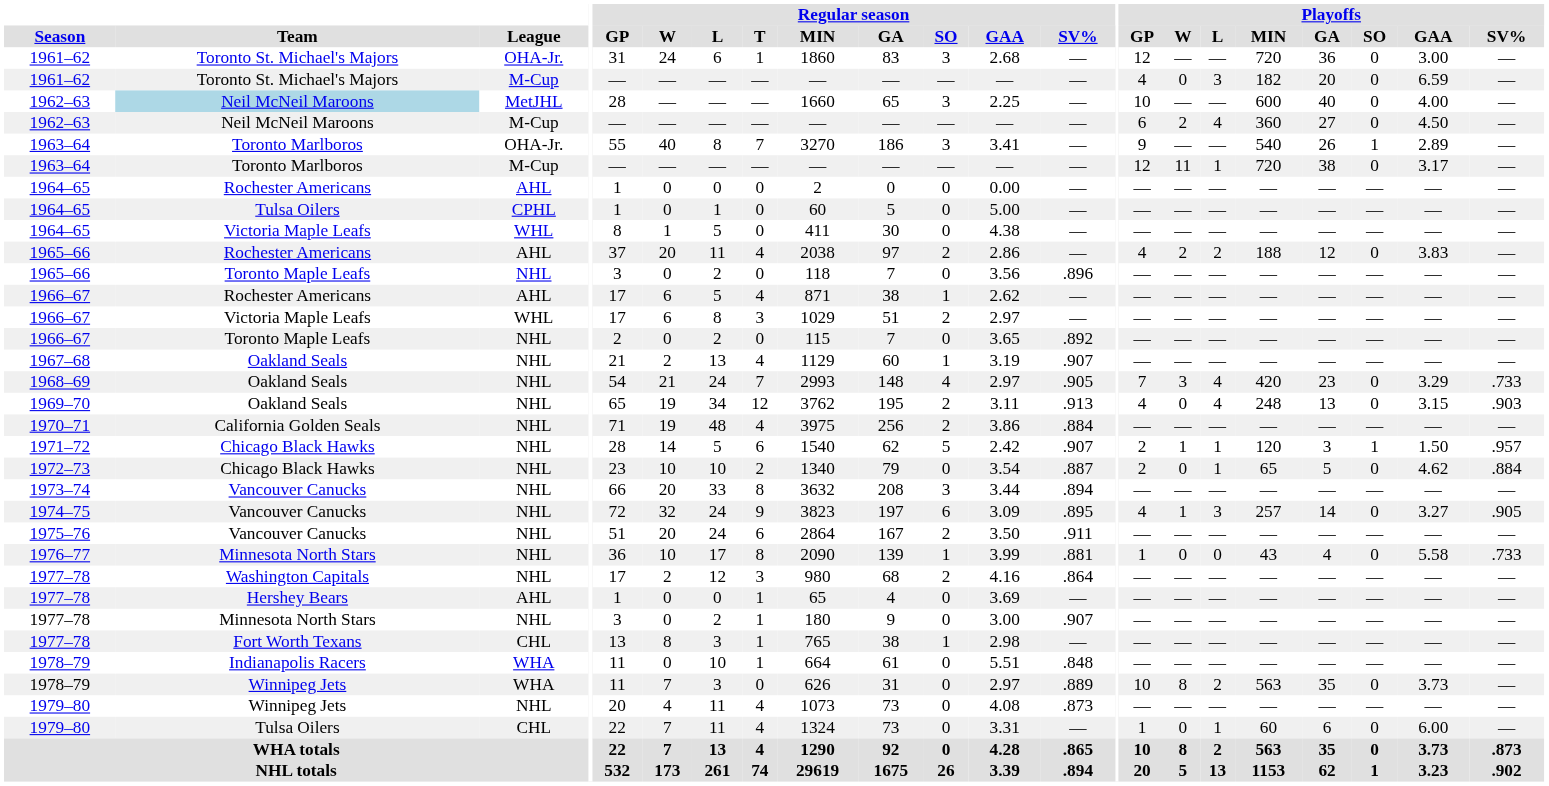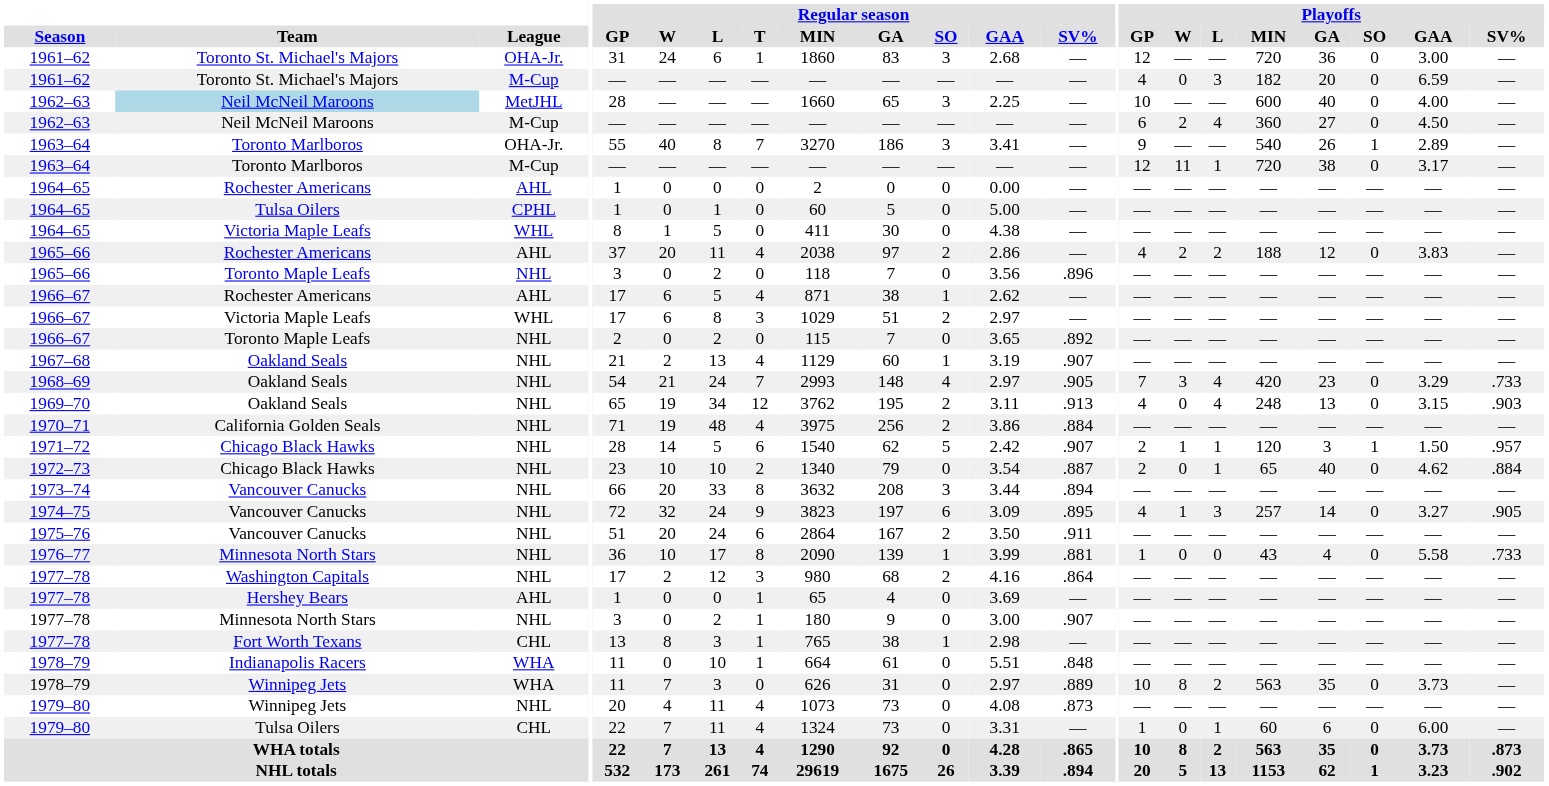1972–73 | Playoffs / GA: 5 -> 40
